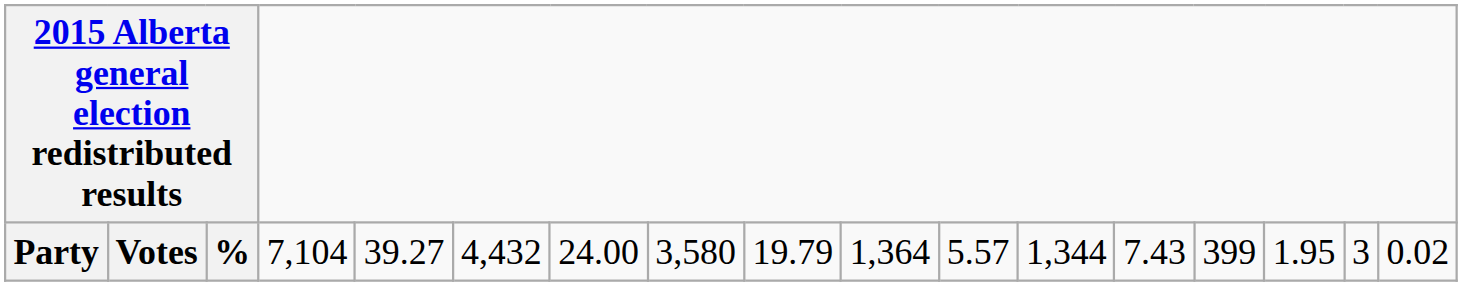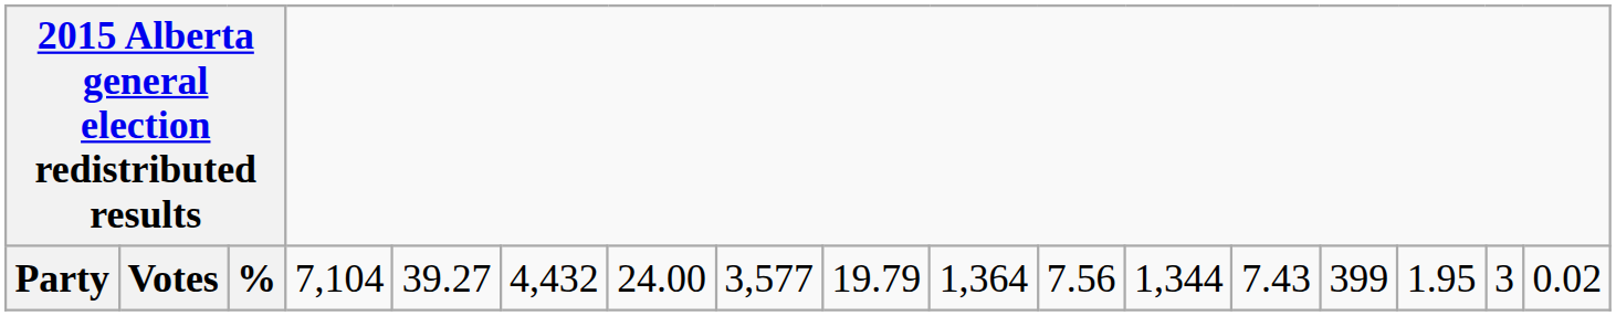Party | column 9: 3,580 -> 3,577
Party | column 12: 5.57 -> 7.56
